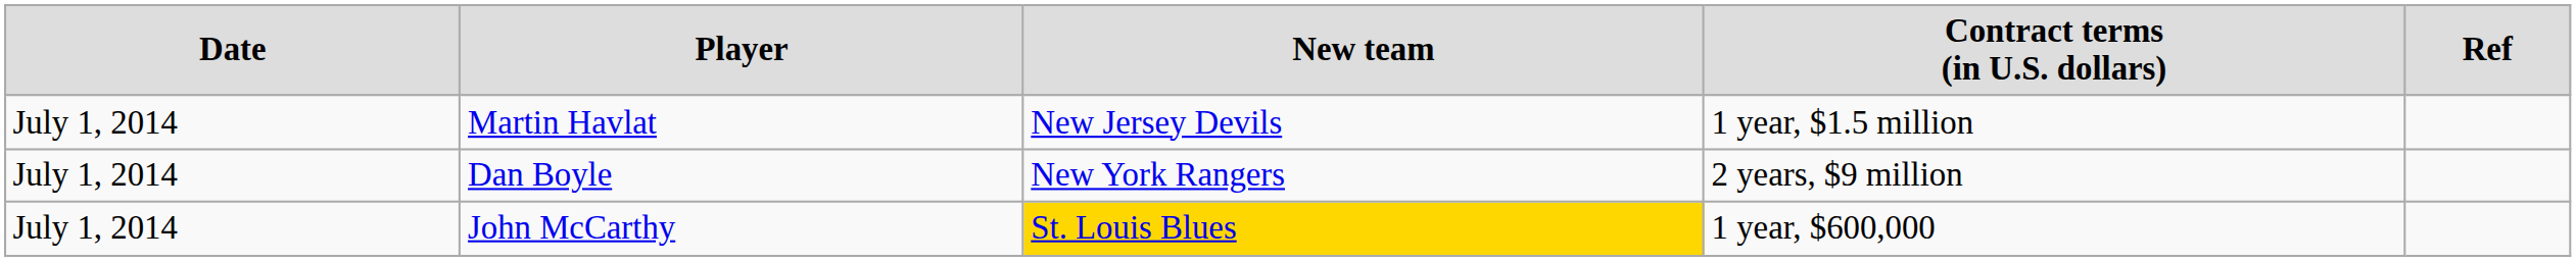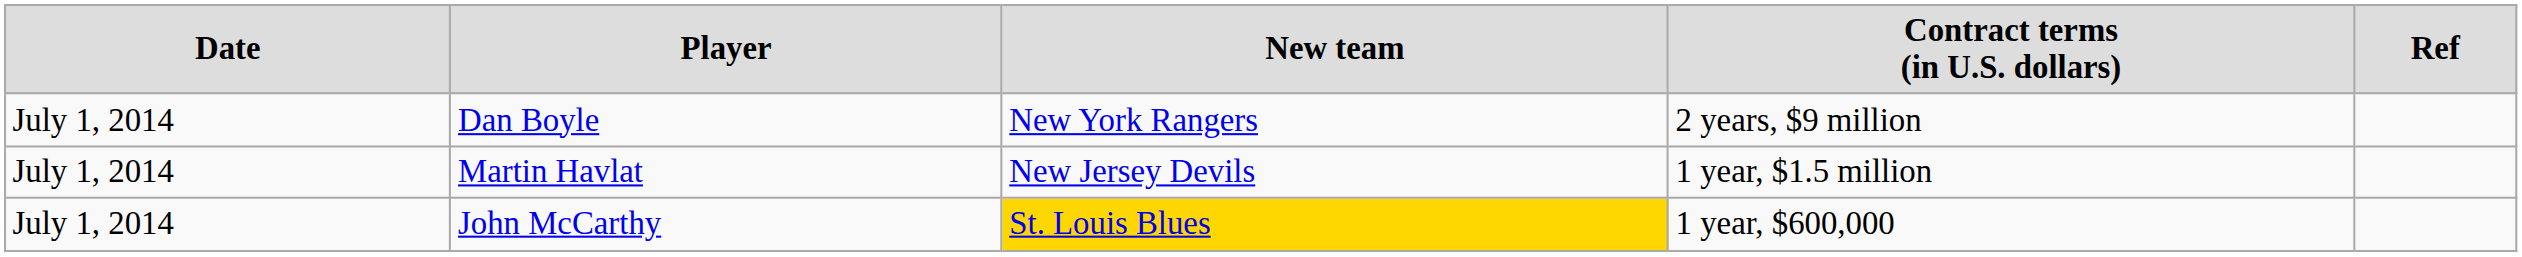rows swapped: Dan Boyle <-> Martin Havlat
